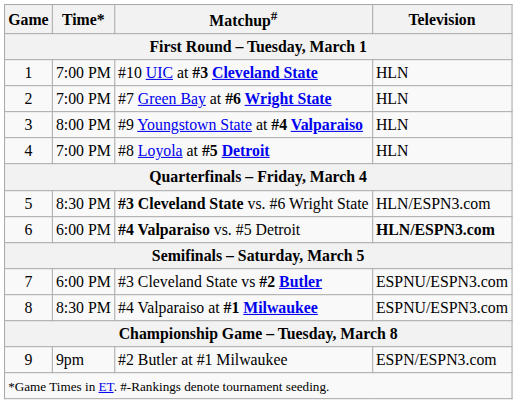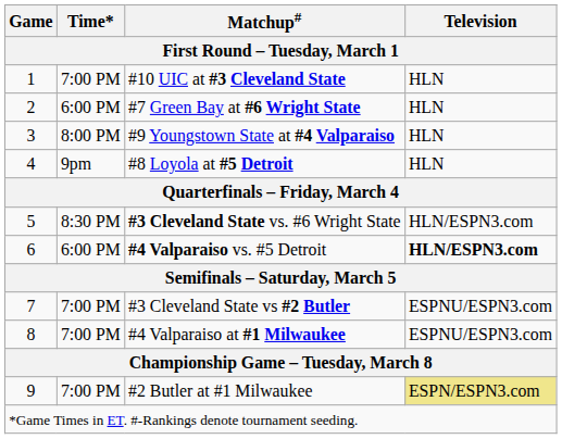#7 Green Bay at #6 Wright State | Time*: 7:00 PM -> 6:00 PM
#8 Loyola at #5 Detroit | Time*: 7:00 PM -> 9pm
#3 Cleveland State vs #2 Butler | Time*: 6:00 PM -> 7:00 PM
#4 Valparaiso at #1 Milwaukee | Time*: 8:30 PM -> 7:00 PM
#2 Butler at #1 Milwaukee | Time*: 9pm -> 7:00 PM
#2 Butler at #1 Milwaukee | Television: no background -> khaki background
